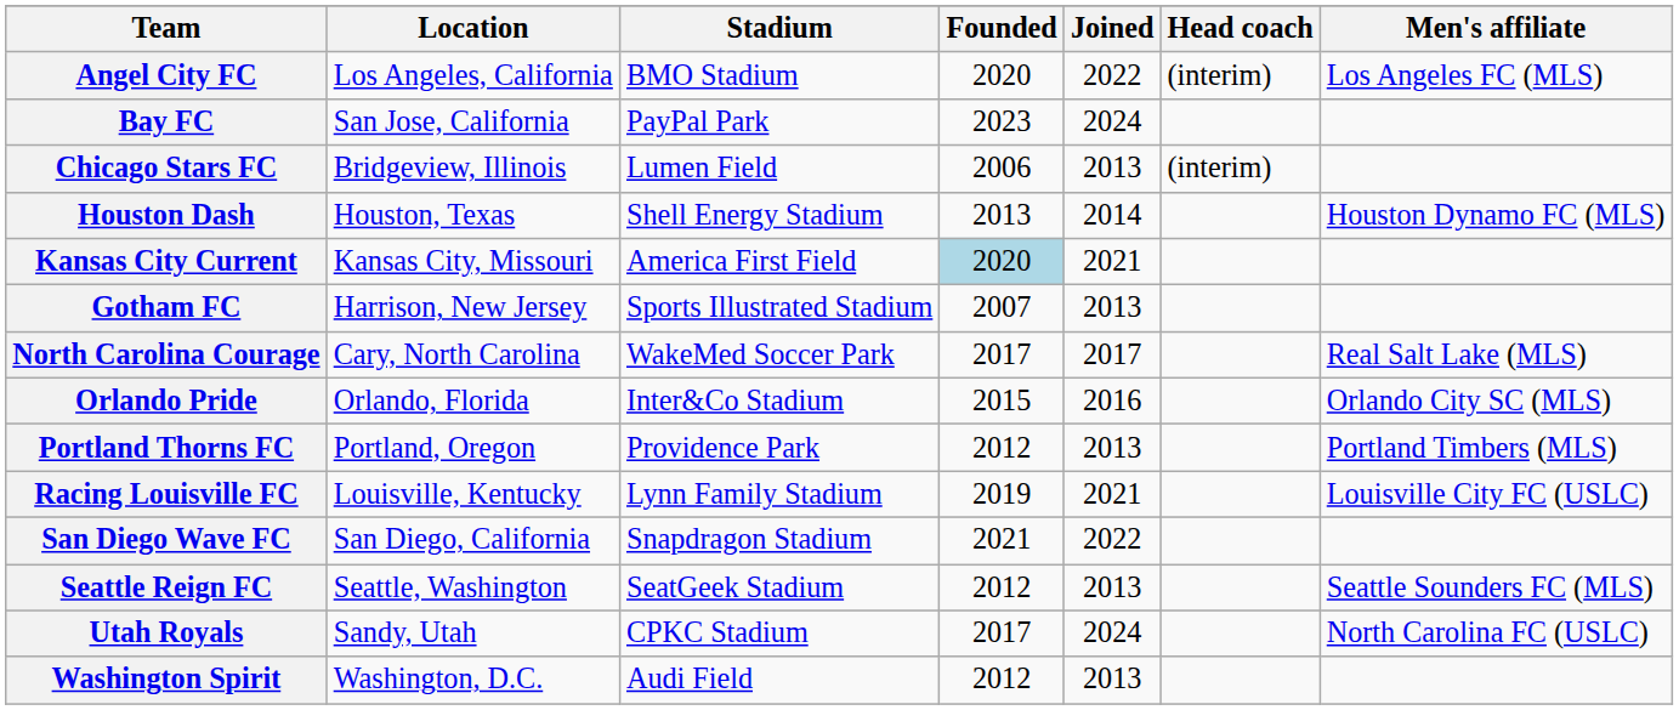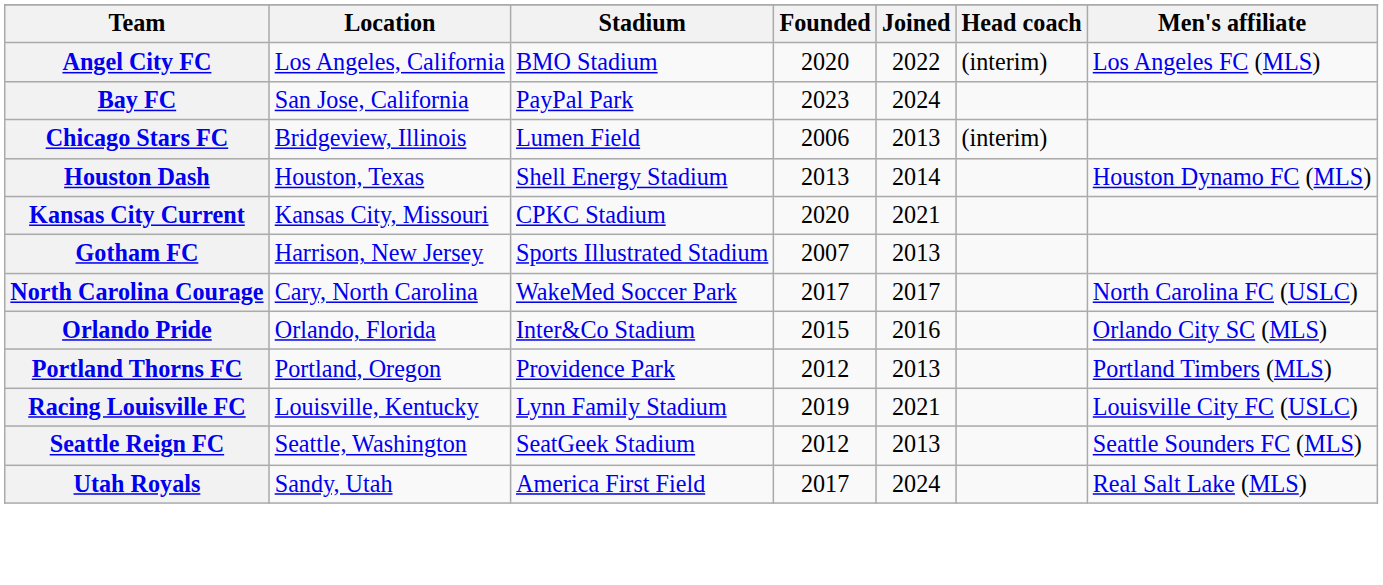Kansas City Current | Stadium: America First Field -> CPKC Stadium
Kansas City Current | Founded: lightblue background -> no background
North Carolina Courage | Men's affiliate: Real Salt Lake (MLS) -> North Carolina FC (USLC)
- row: San Diego Wave FC | San Diego, California | Snapdragon Stadium | 2021 | 2022
Utah Royals | Stadium: CPKC Stadium -> America First Field
Utah Royals | Men's affiliate: North Carolina FC (USLC) -> Real Salt Lake (MLS)
- row: Washington Spirit | Washington, D.C. | Audi Field | 2012 | 2013
